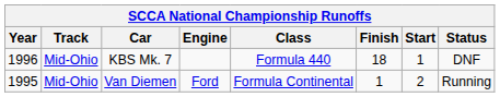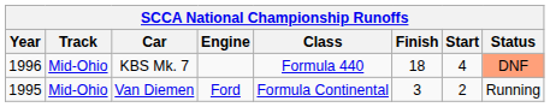KBS Mk. 7 | Start: 1 -> 4
KBS Mk. 7 | Status: no background -> lightsalmon background
Van Diemen | Finish: 1 -> 3
